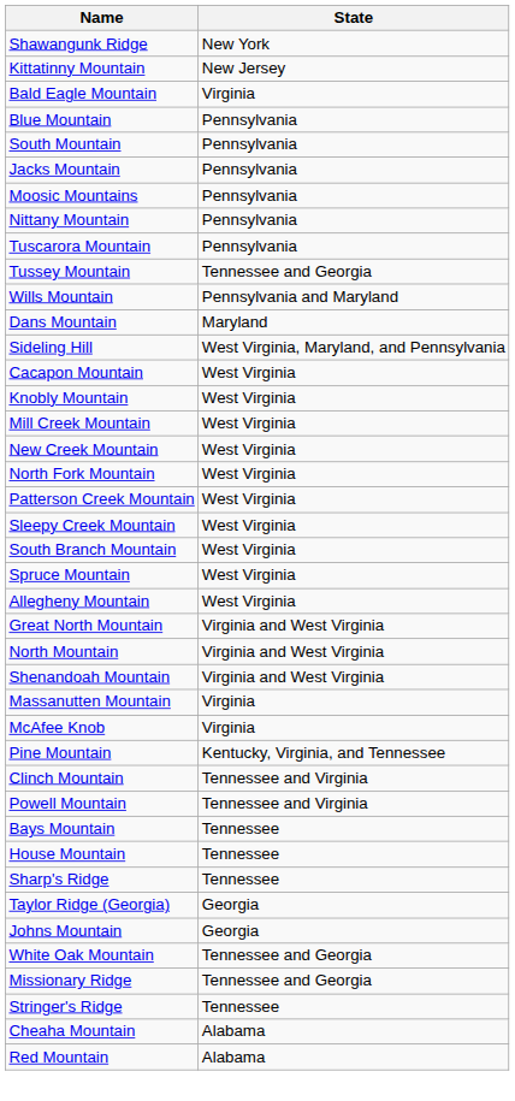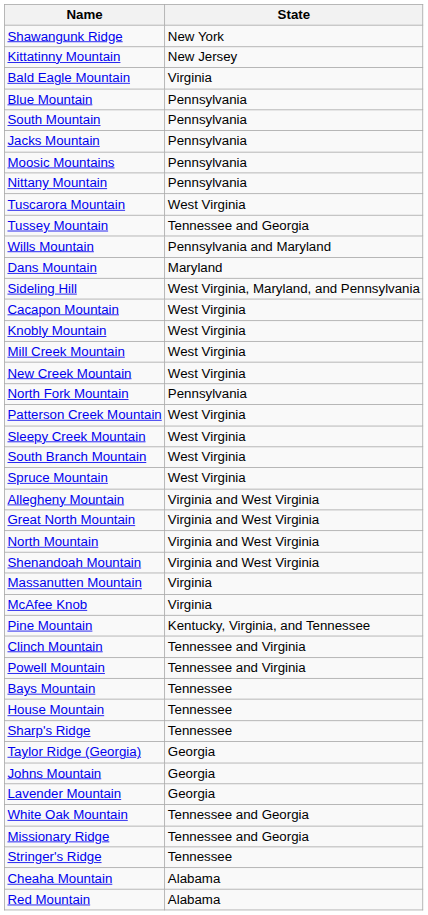Tuscarora Mountain | State: Pennsylvania -> West Virginia
North Fork Mountain | State: West Virginia -> Pennsylvania
Allegheny Mountain | State: West Virginia -> Virginia and West Virginia
+ row: Lavender Mountain | Georgia
